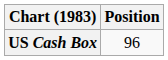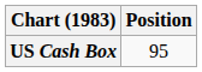US Cash Box | Position: 96 -> 95
